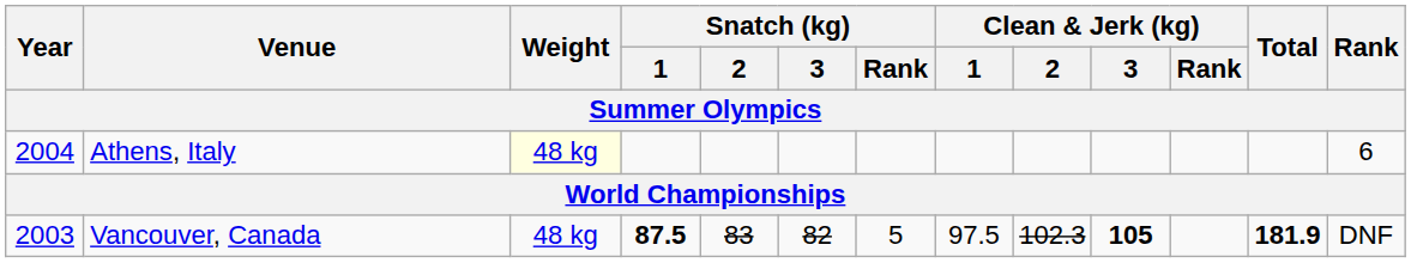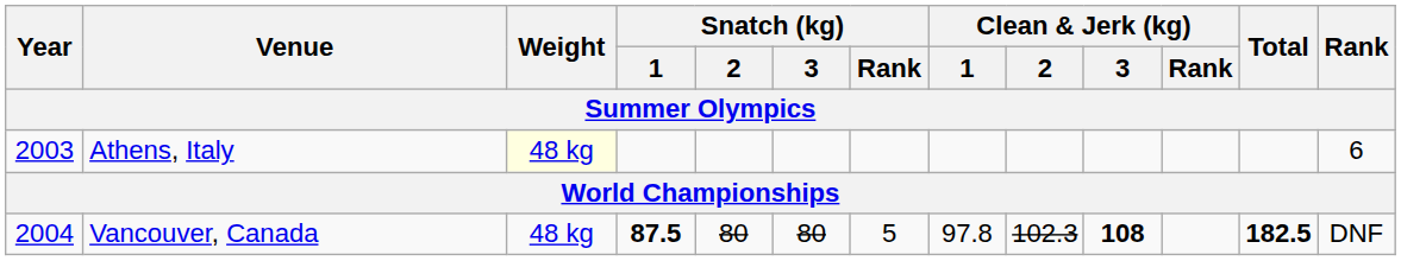Athens, Italy | Year: 2004 -> 2003
Vancouver, Canada | Year: 2003 -> 2004
Vancouver, Canada | Snatch (kg) / 2: 83 -> 80
Vancouver, Canada | Snatch (kg) / 3: 82 -> 80
Vancouver, Canada | Clean & Jerk (kg) / 1: 97.5 -> 97.8
Vancouver, Canada | Clean & Jerk (kg) / 3: 105 -> 108
Vancouver, Canada | Total: 181.9 -> 182.5
